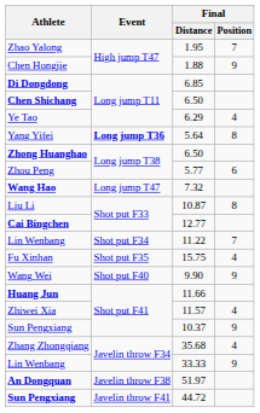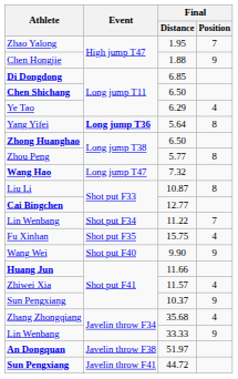Zhou Peng | Final / Position: 6 -> 8
